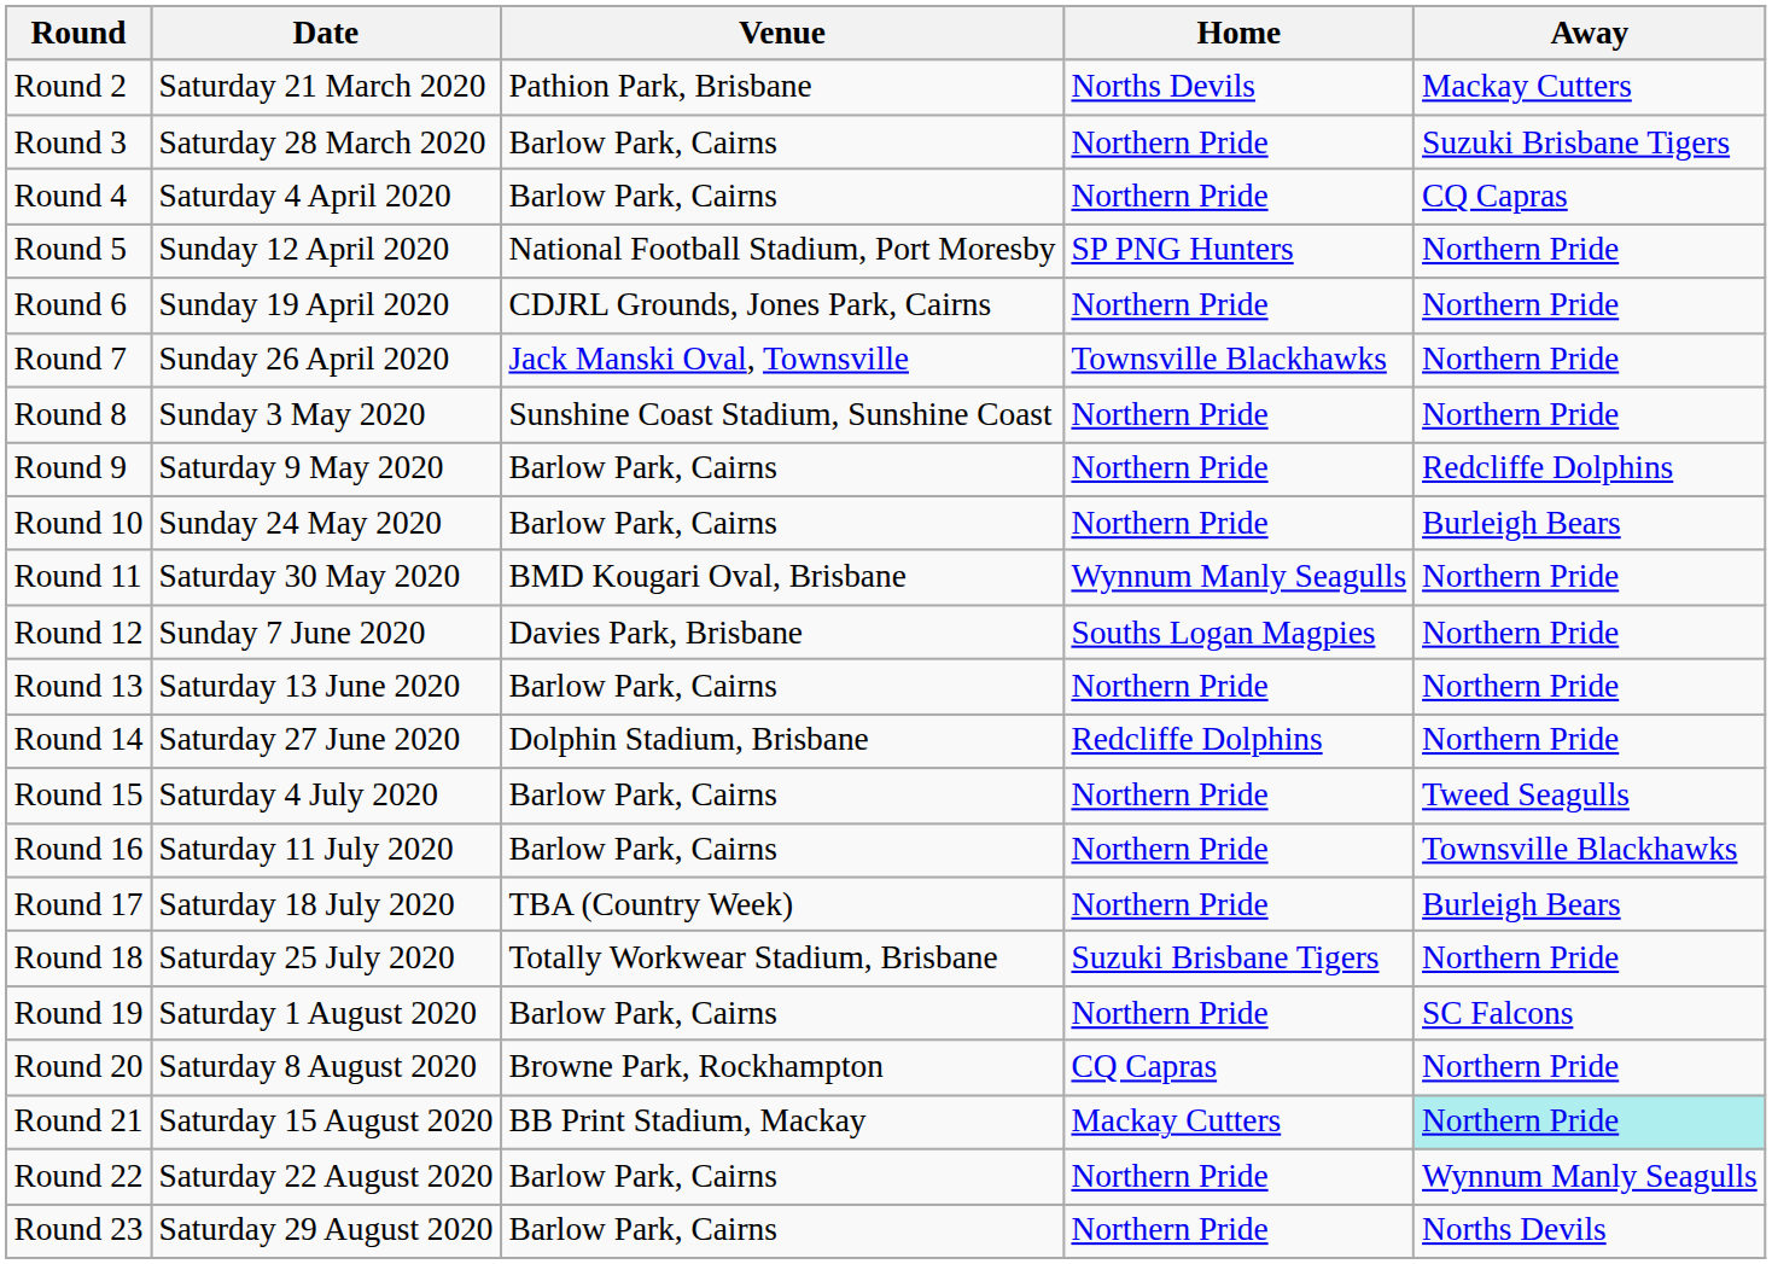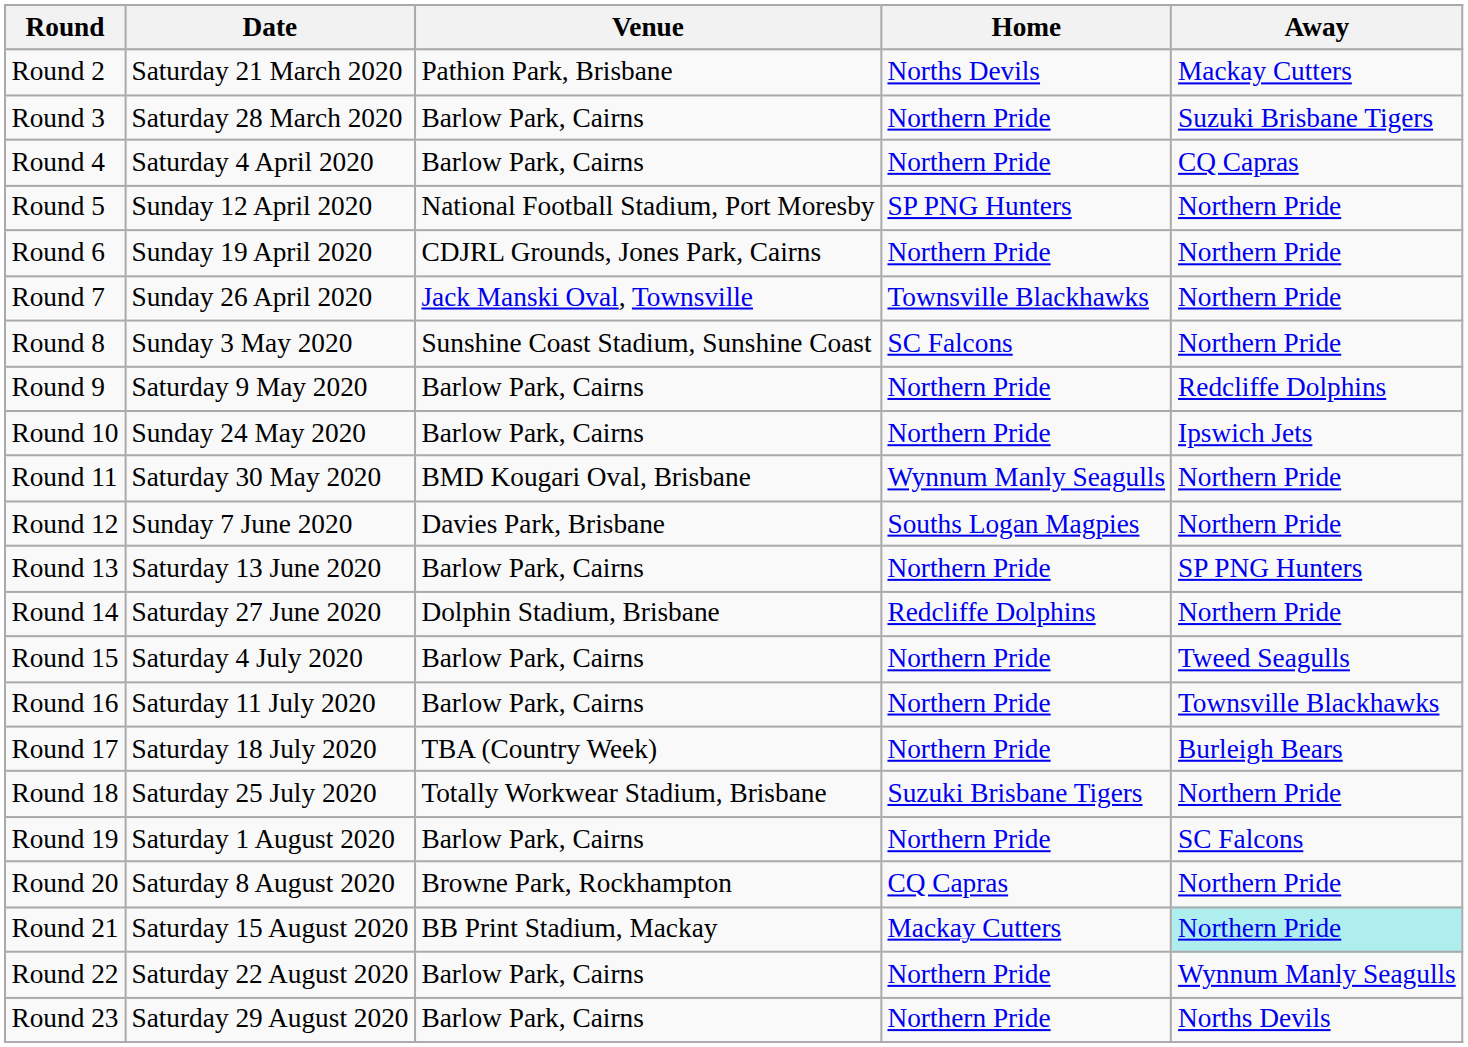Round 8 | Home: Northern Pride -> SC Falcons
Round 10 | Away: Burleigh Bears -> Ipswich Jets
Round 13 | Away: Northern Pride -> SP PNG Hunters
